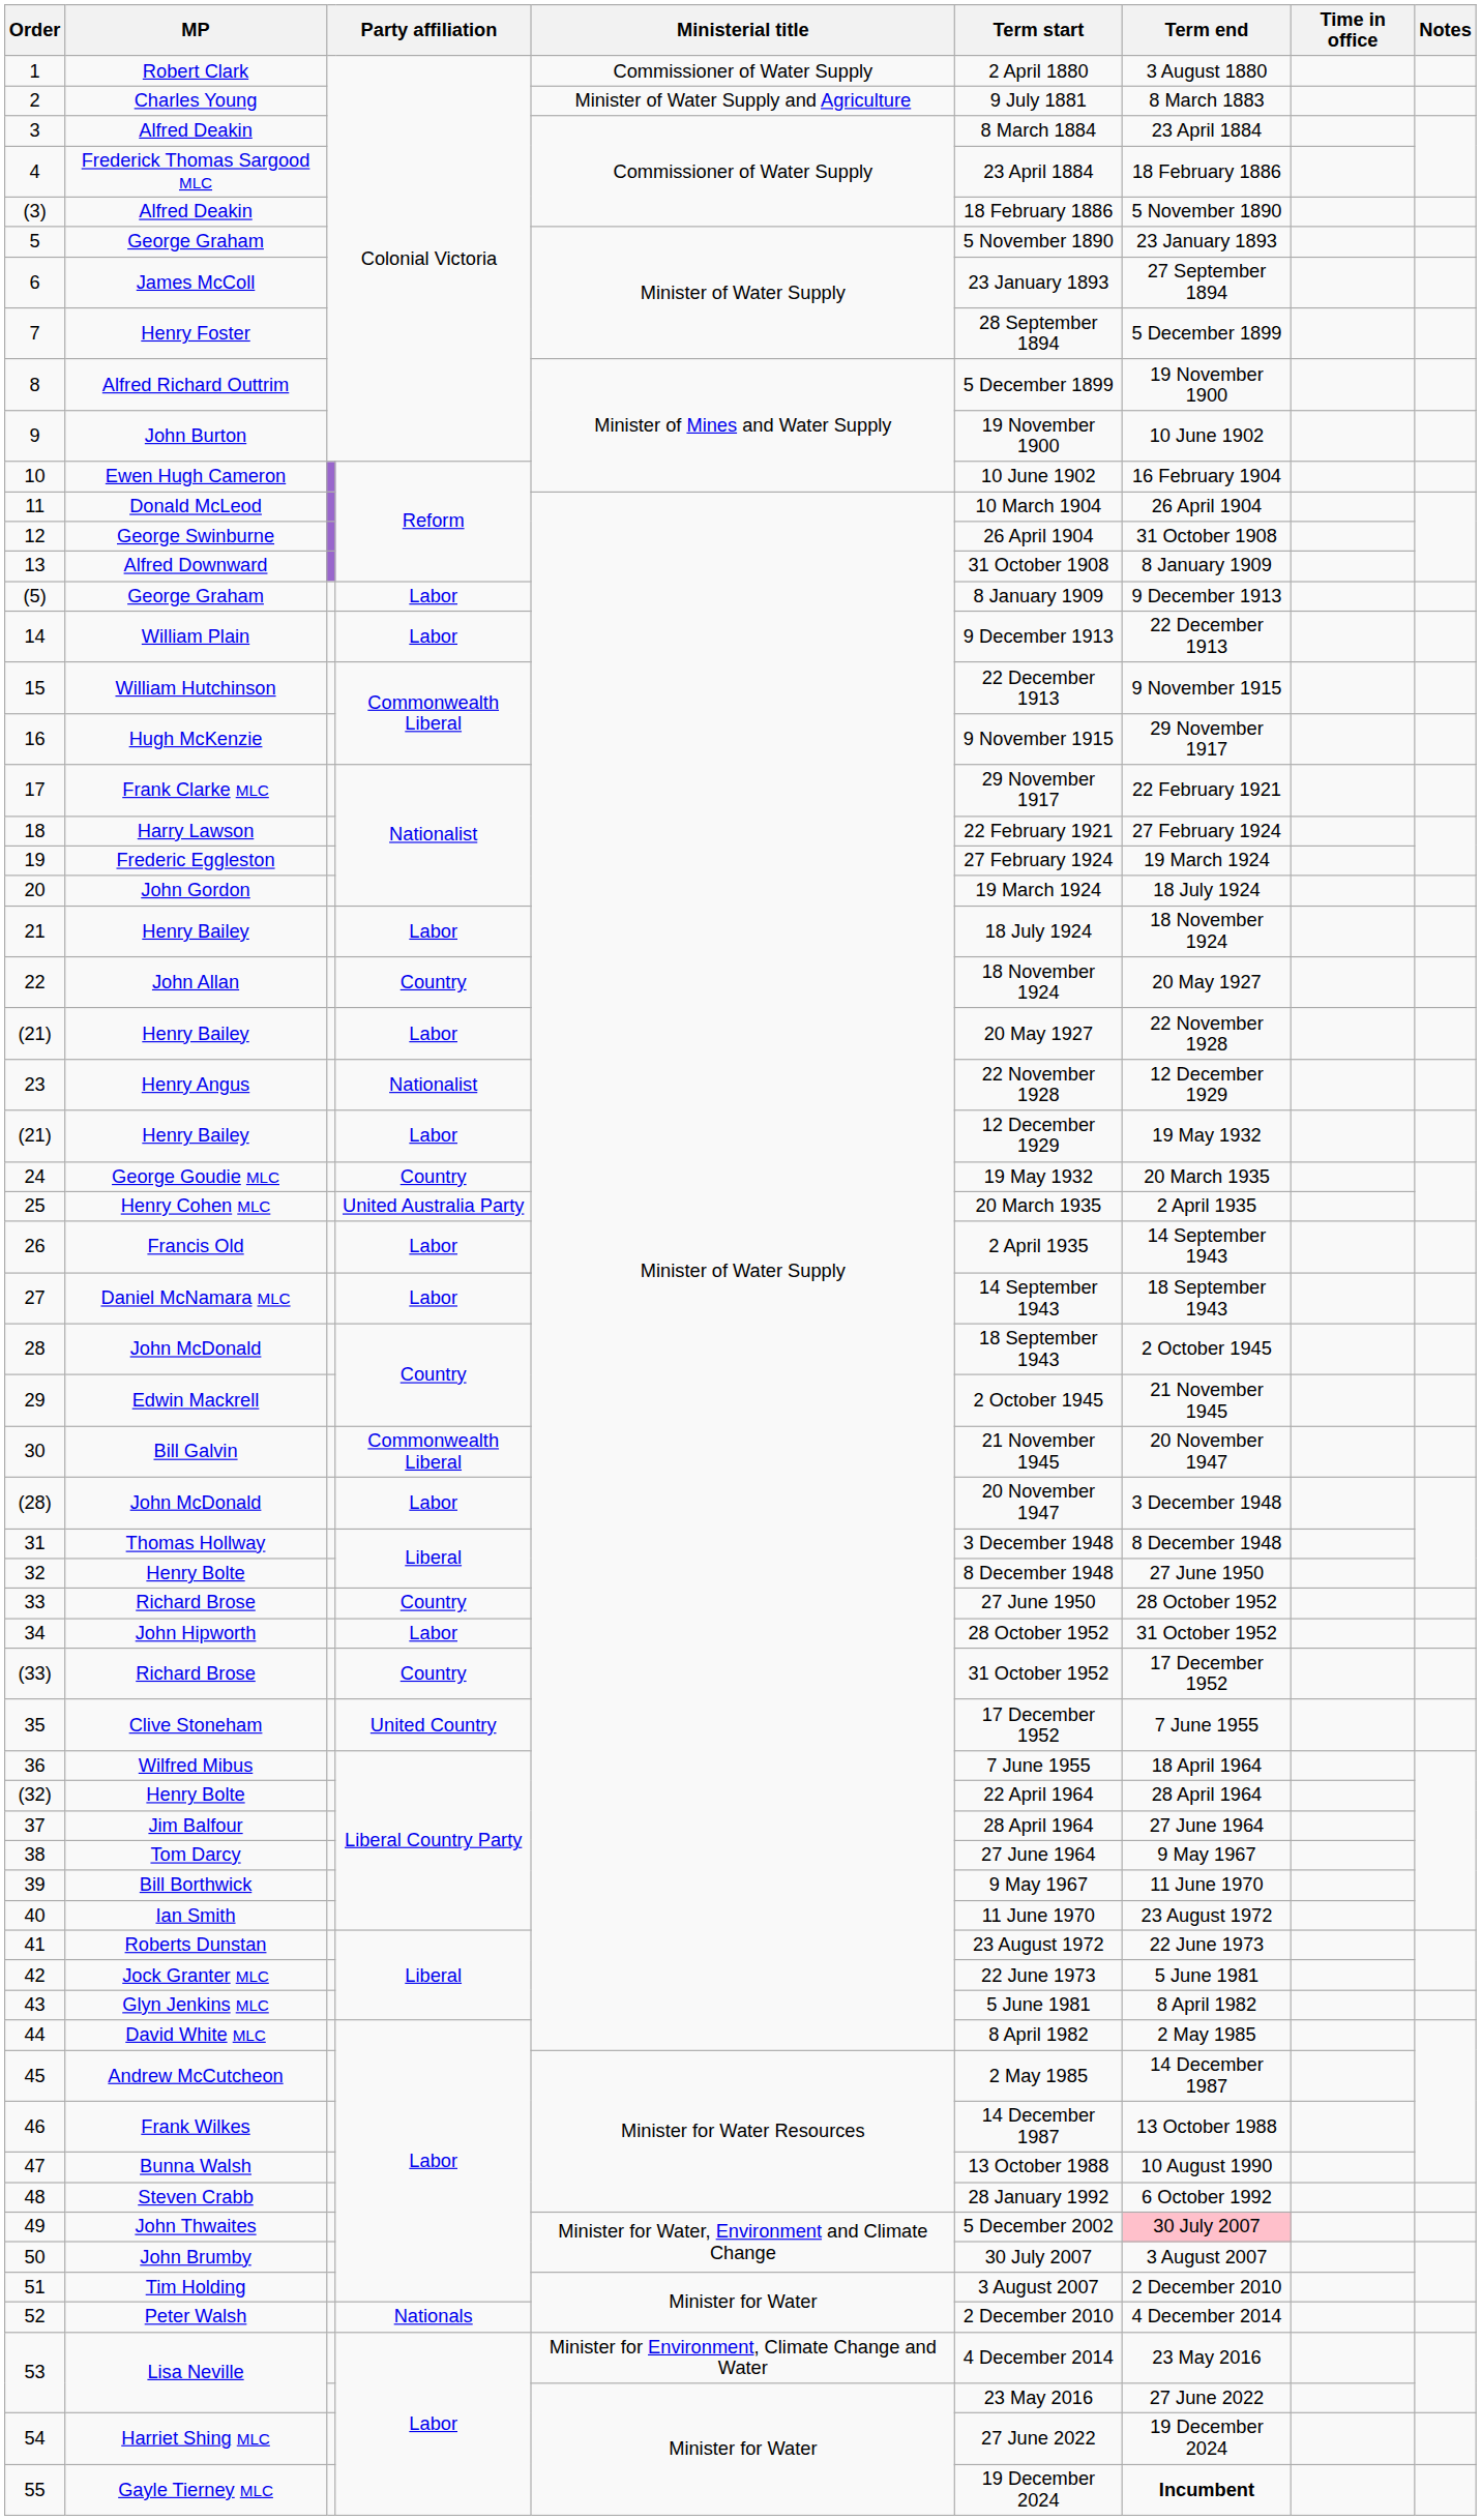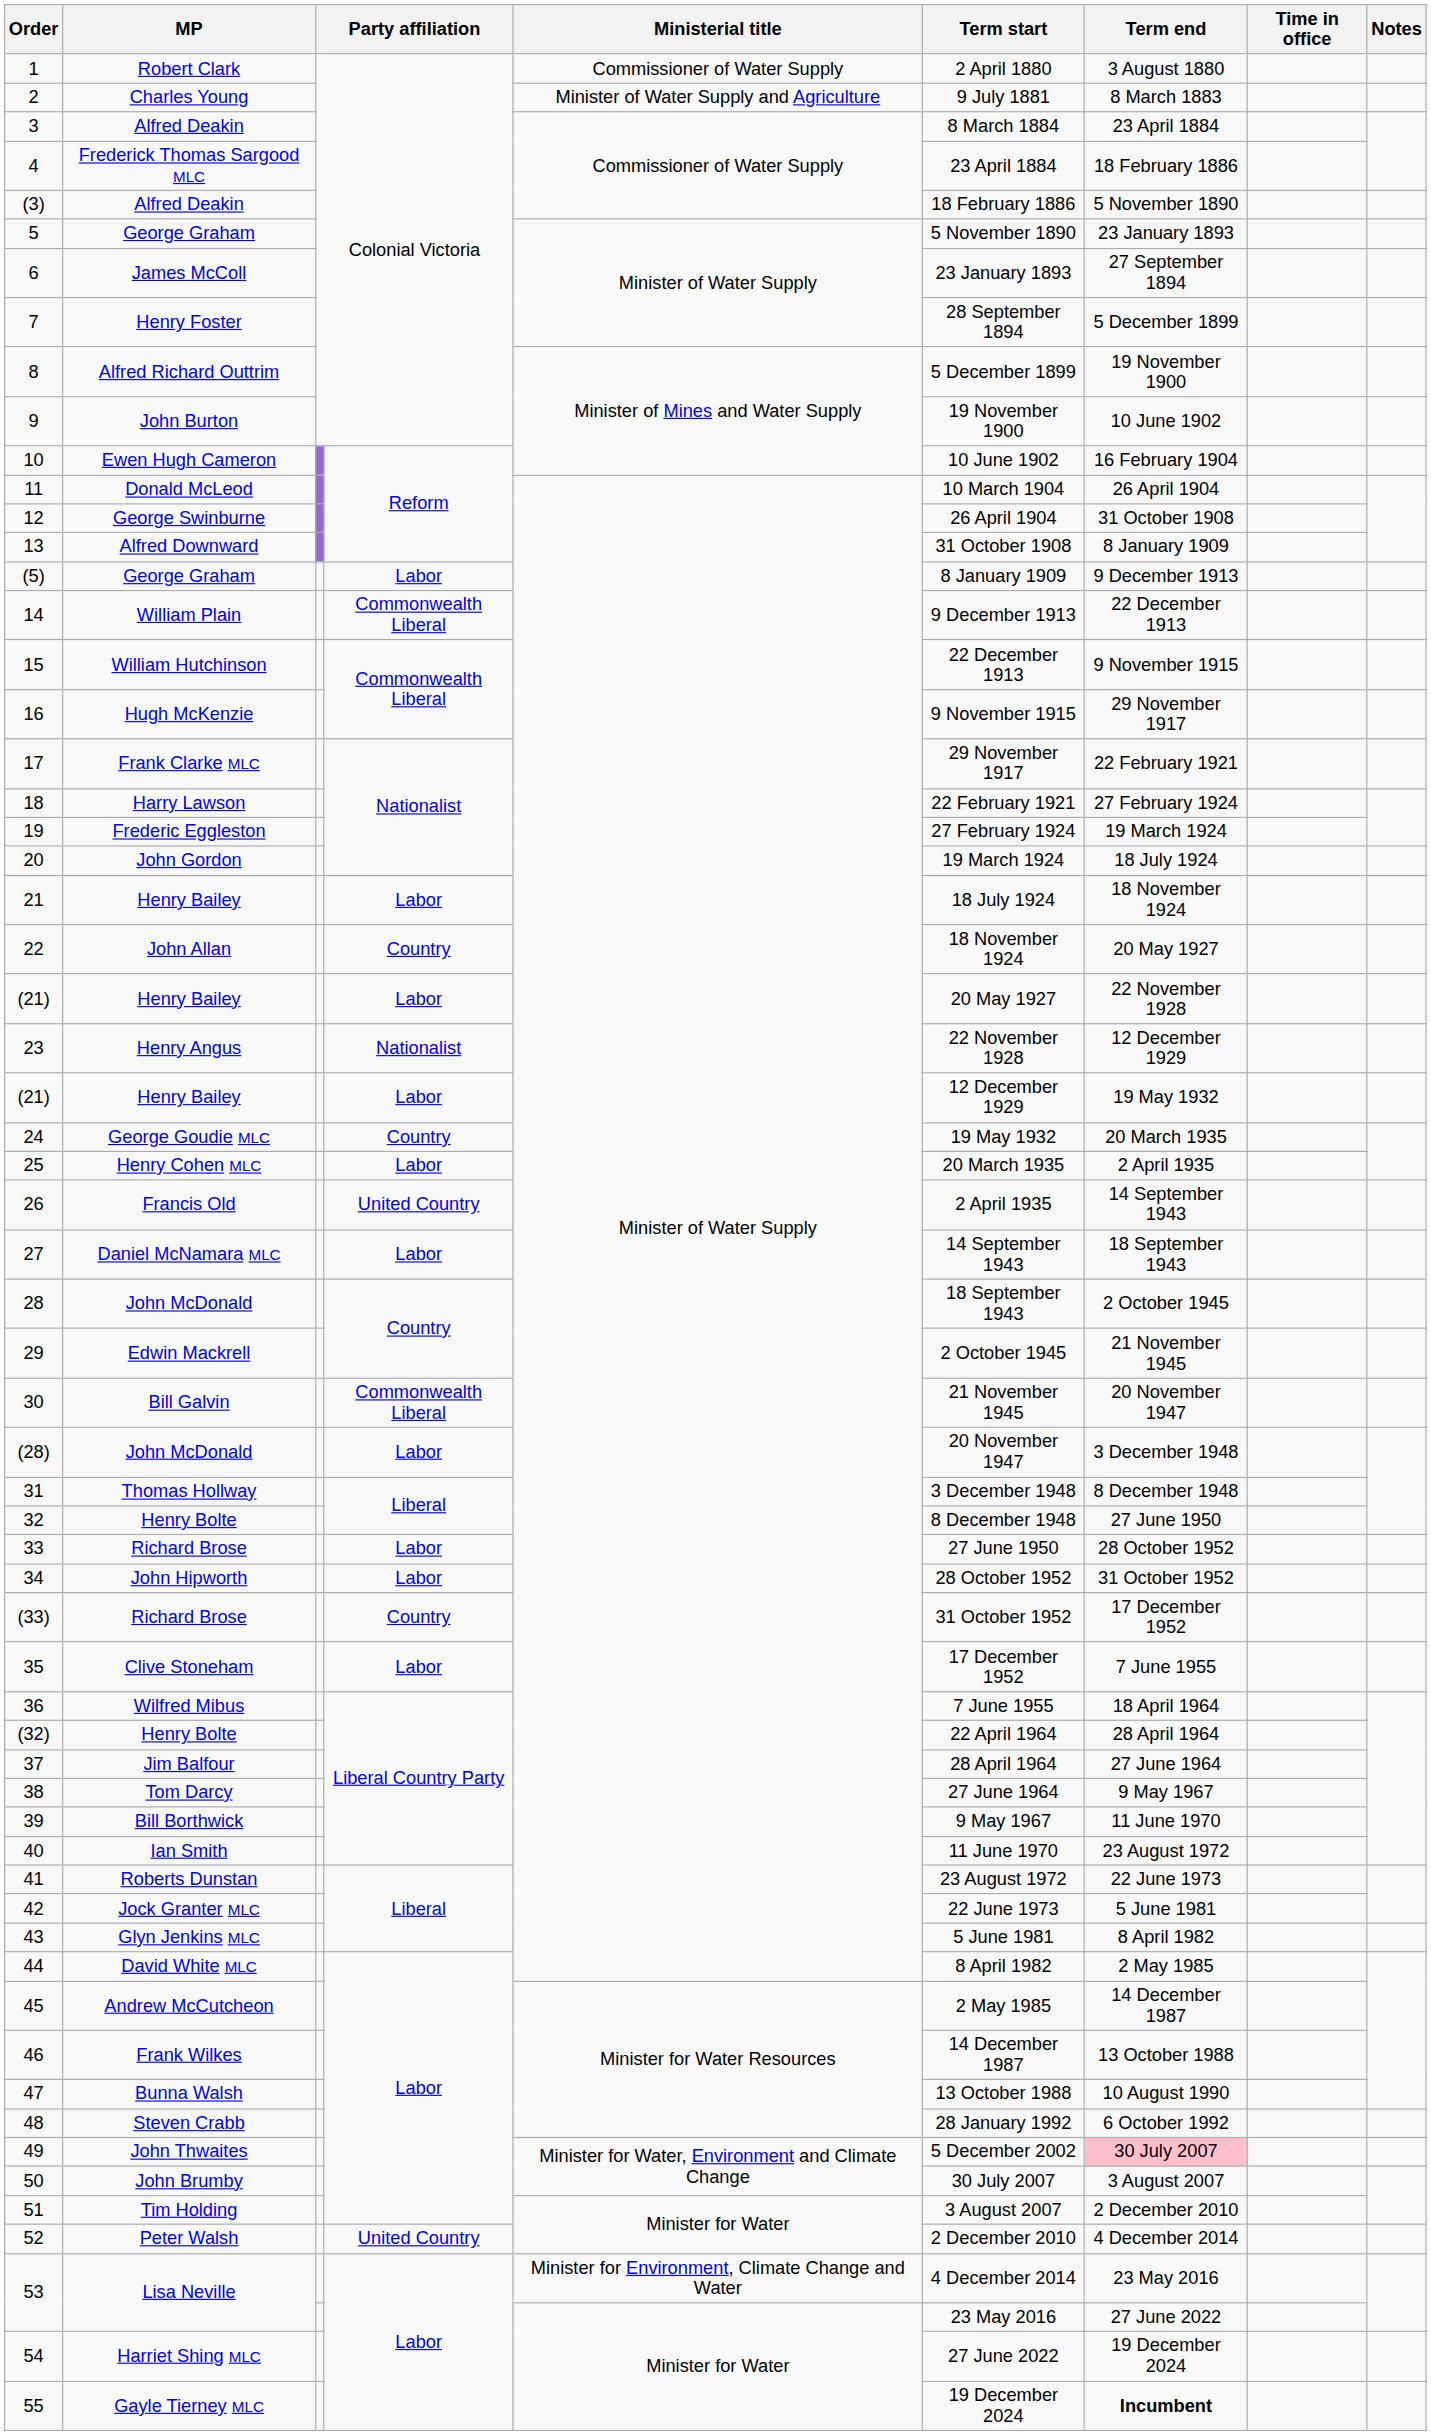14 | column 4: Labor -> Commonwealth Liberal
25 | column 4: United Australia Party -> Labor
26 | column 4: Labor -> United Country
33 | column 4: Country -> Labor
35 | column 4: United Country -> Labor
52 | column 4: Nationals -> United Country
